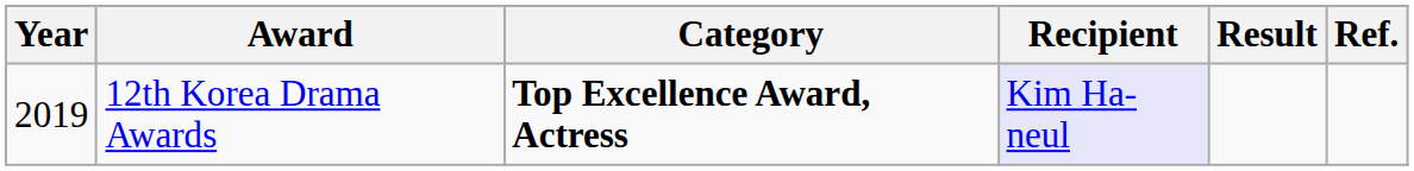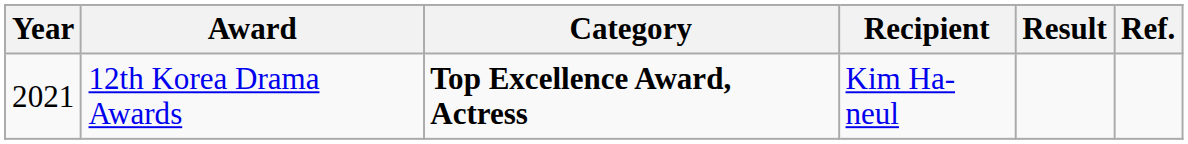12th Korea Drama Awards | Year: 2019 -> 2021
12th Korea Drama Awards | Recipient: lavender background -> no background
